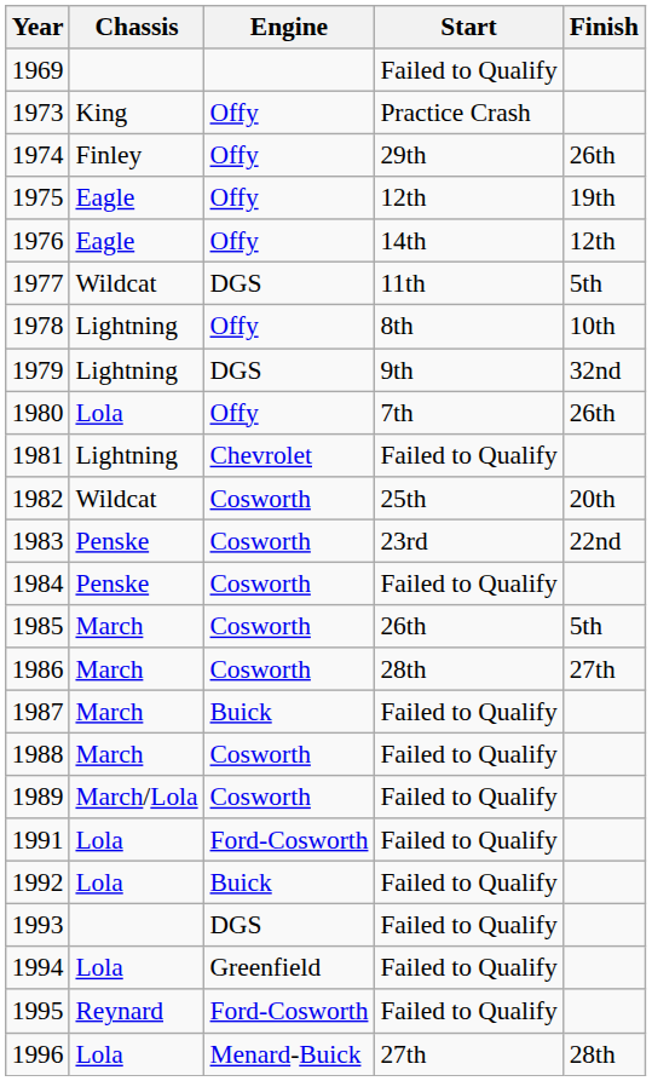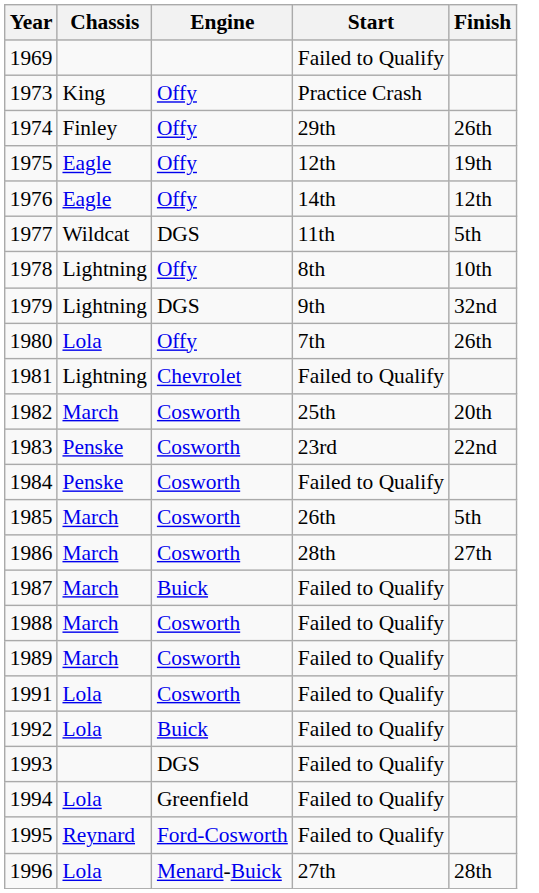1982 | Chassis: Wildcat -> March
1989 | Chassis: March/Lola -> March
1991 | Engine: Ford-Cosworth -> Cosworth
